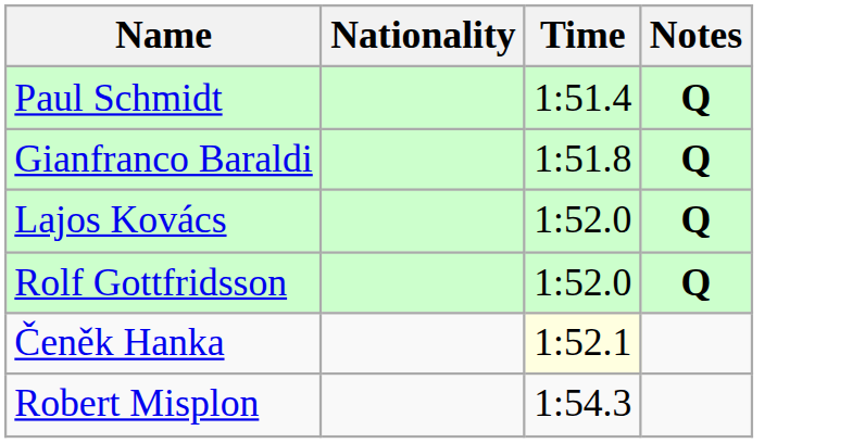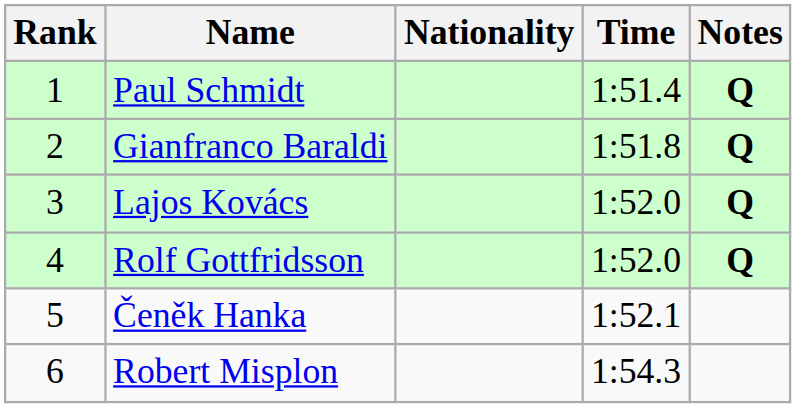+ column: Rank | 1 | 2 | 3 | 4 | 5 | 6
Čeněk Hanka | Time: lightyellow background -> no background
